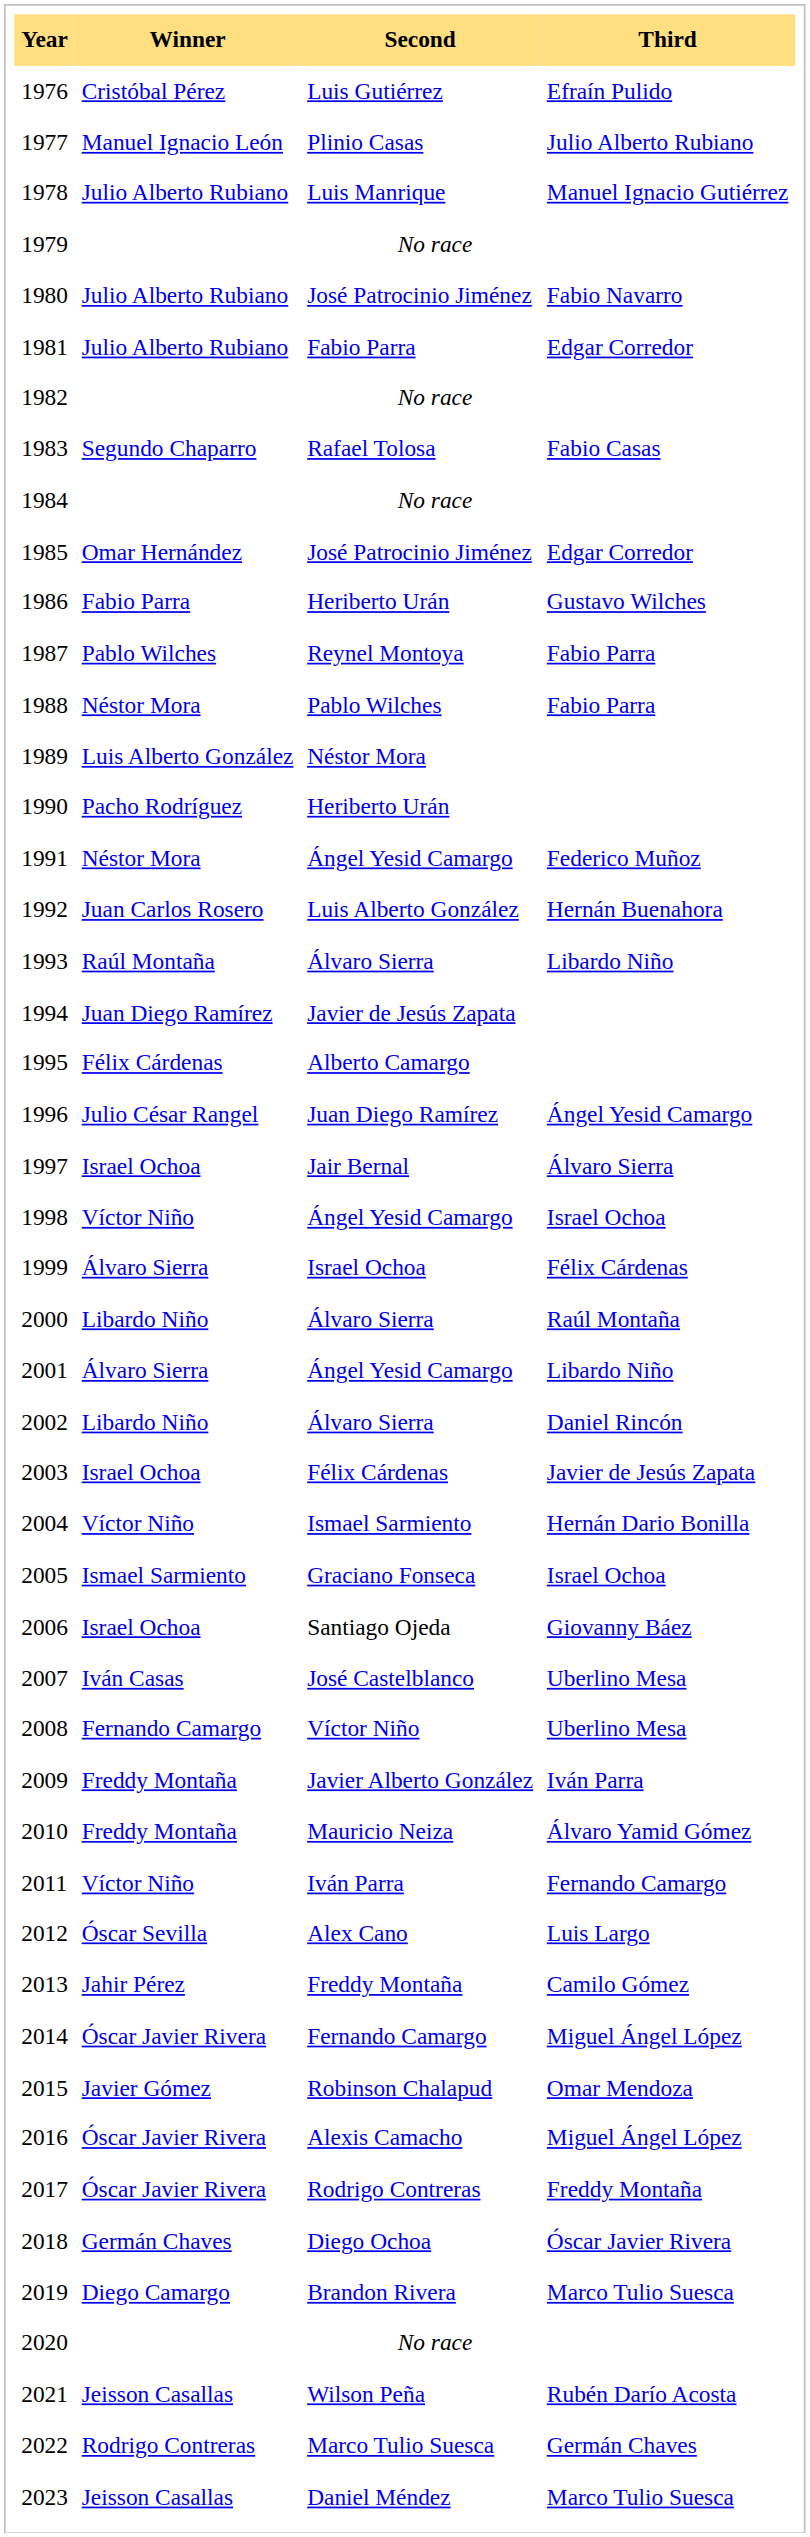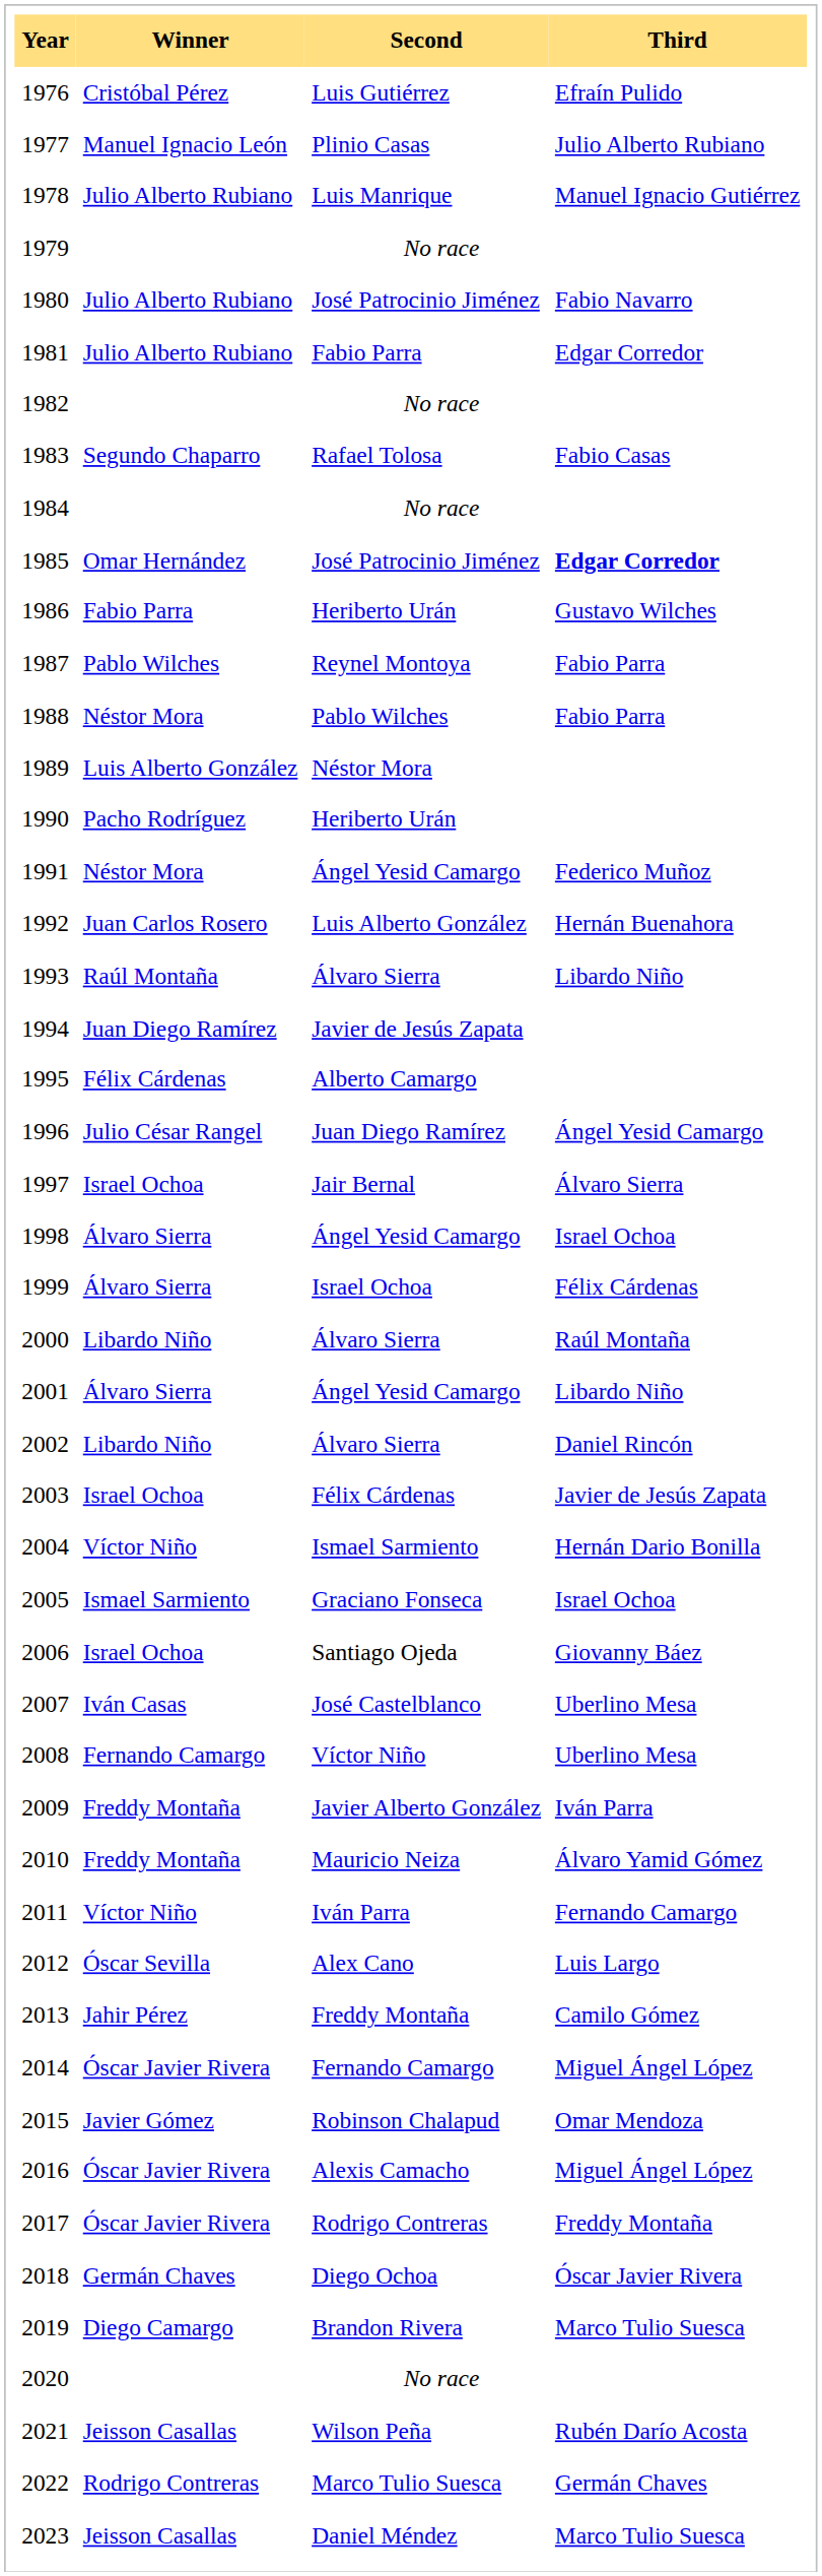1985 | Third: normal -> bold
1998 | Winner: Víctor Niño -> Álvaro Sierra
